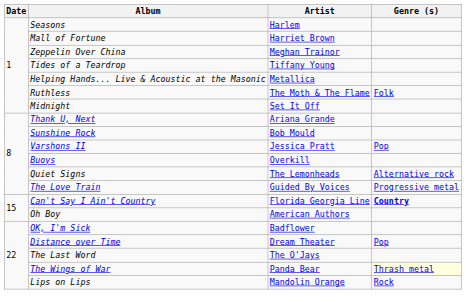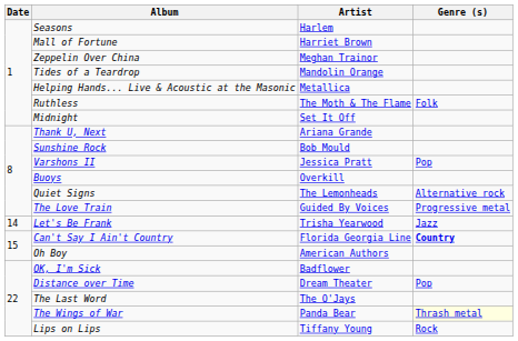Tides of a Teardrop | Artist: Tiffany Young -> Mandolin Orange
+ row: 14 | Let's Be Frank | Trisha Yearwood | Jazz
Lips on Lips | Artist: Mandolin Orange -> Tiffany Young
